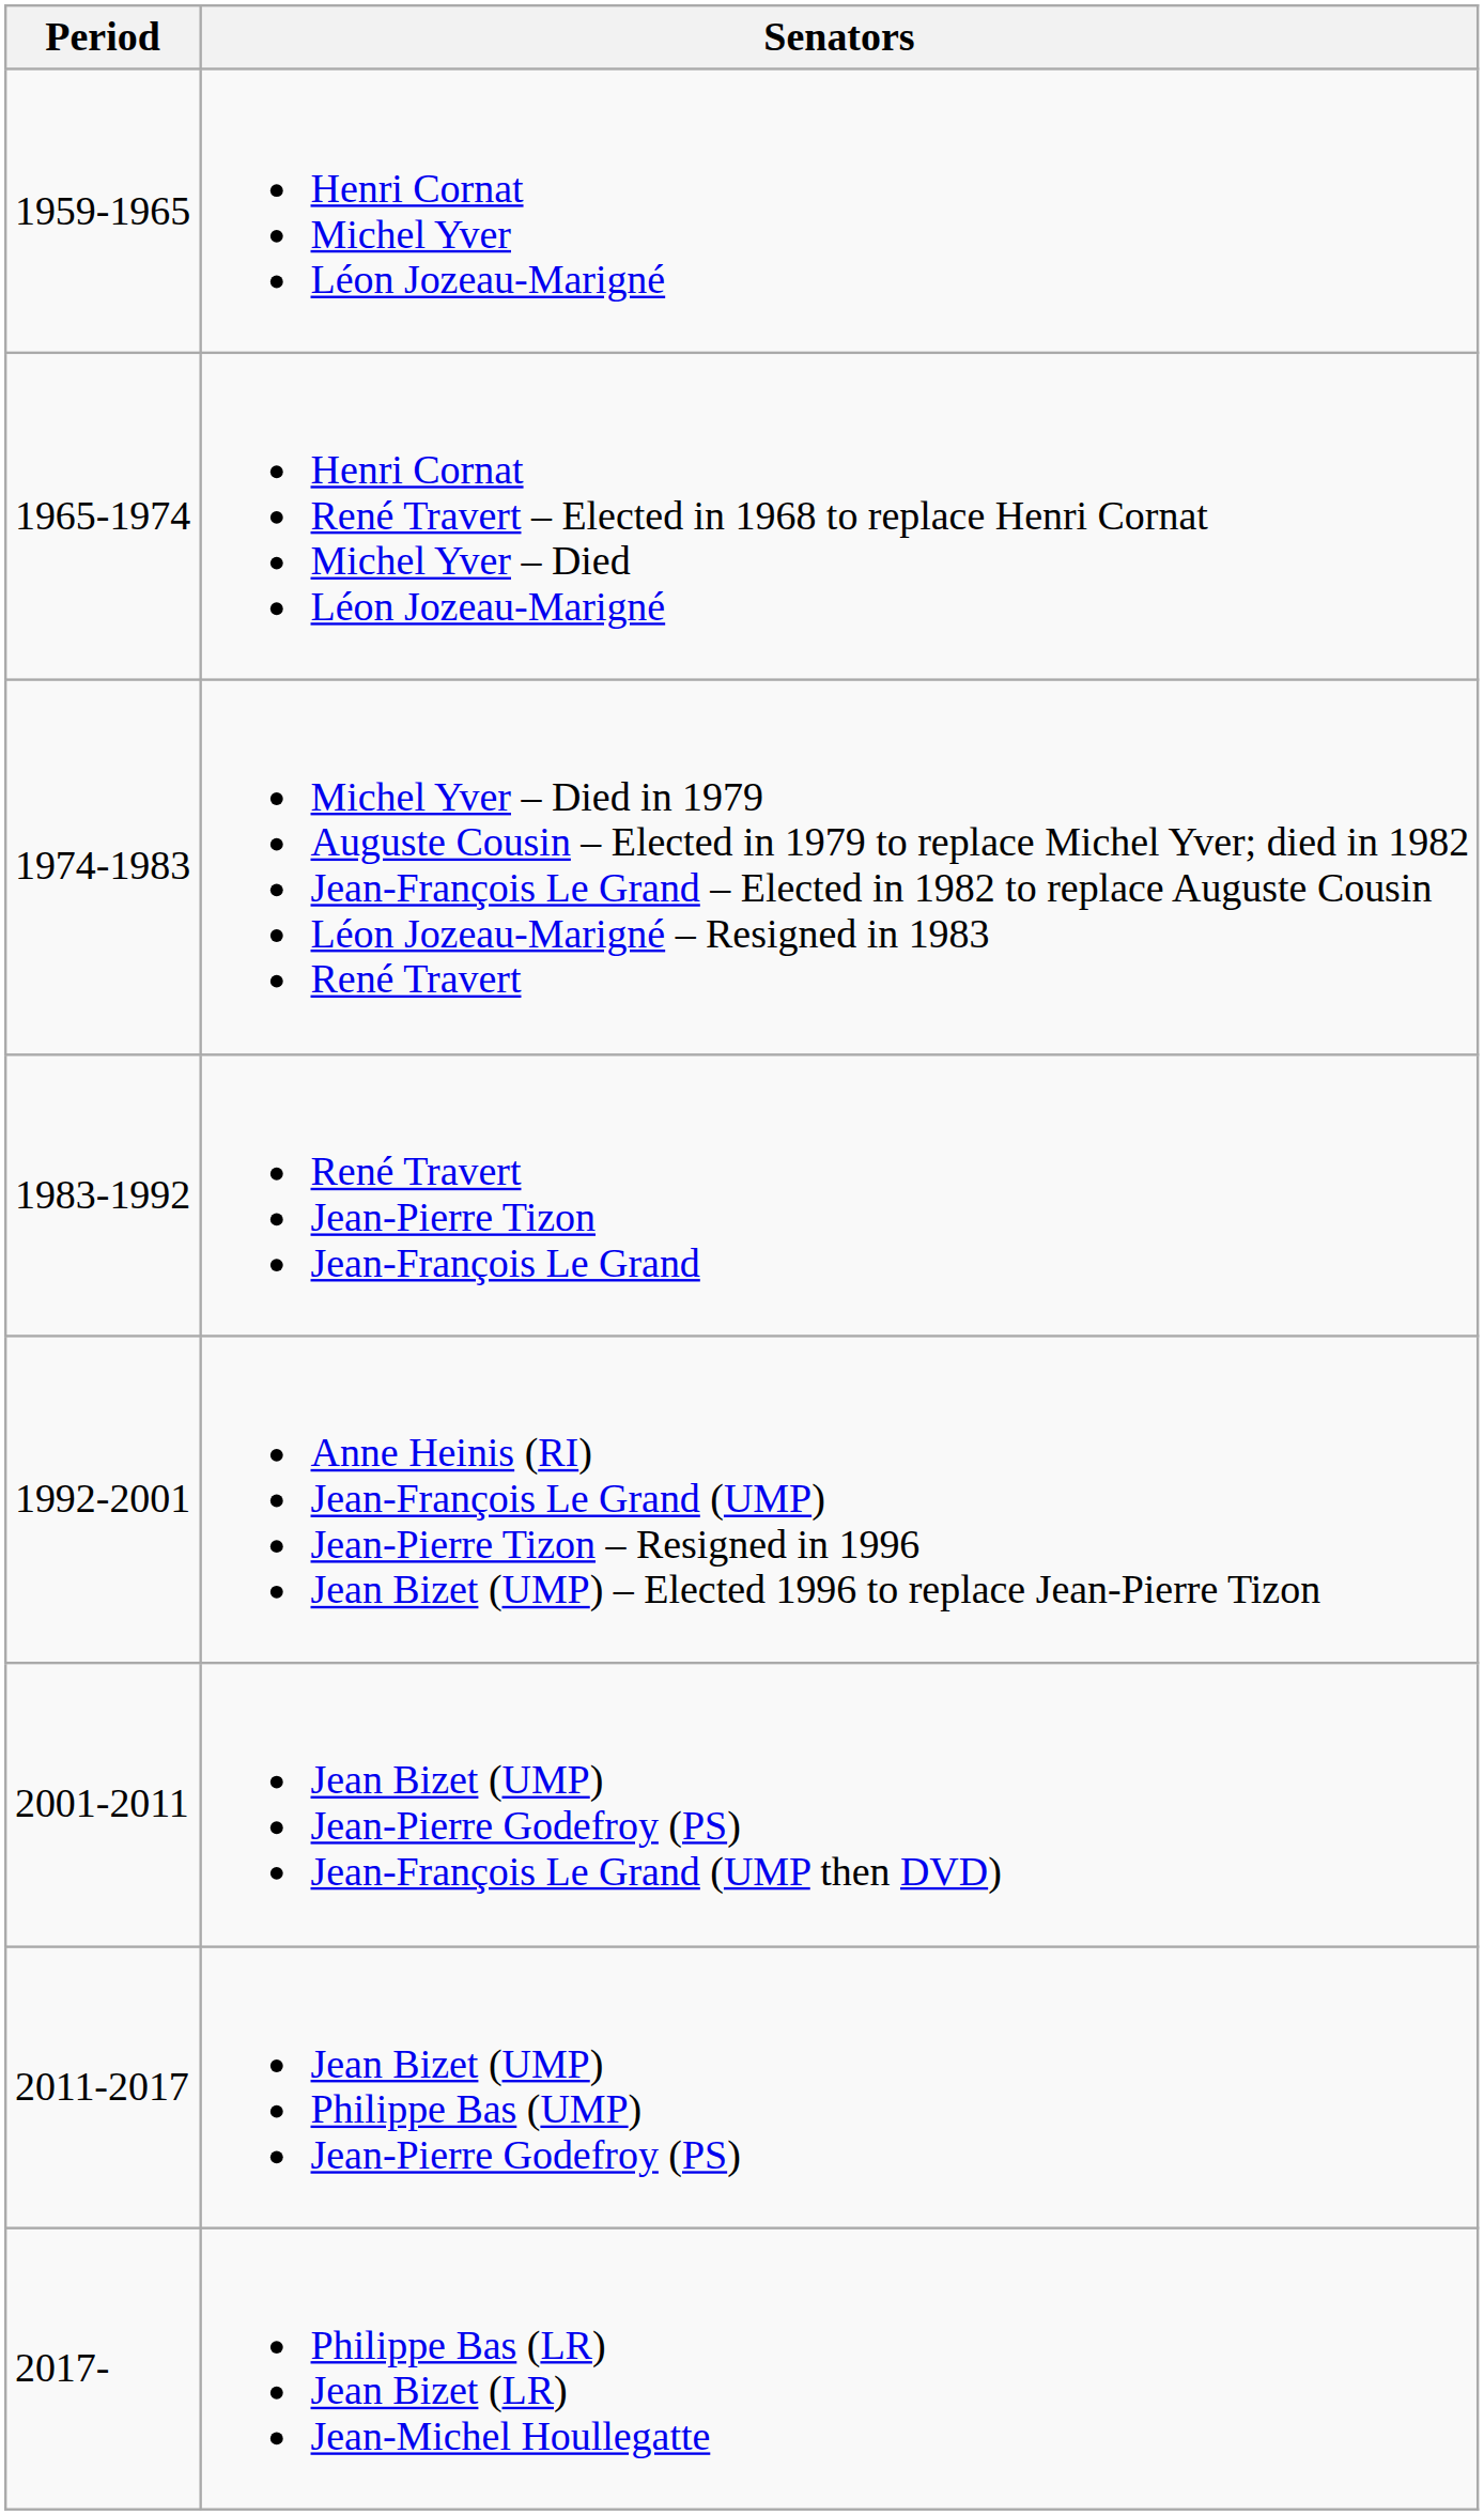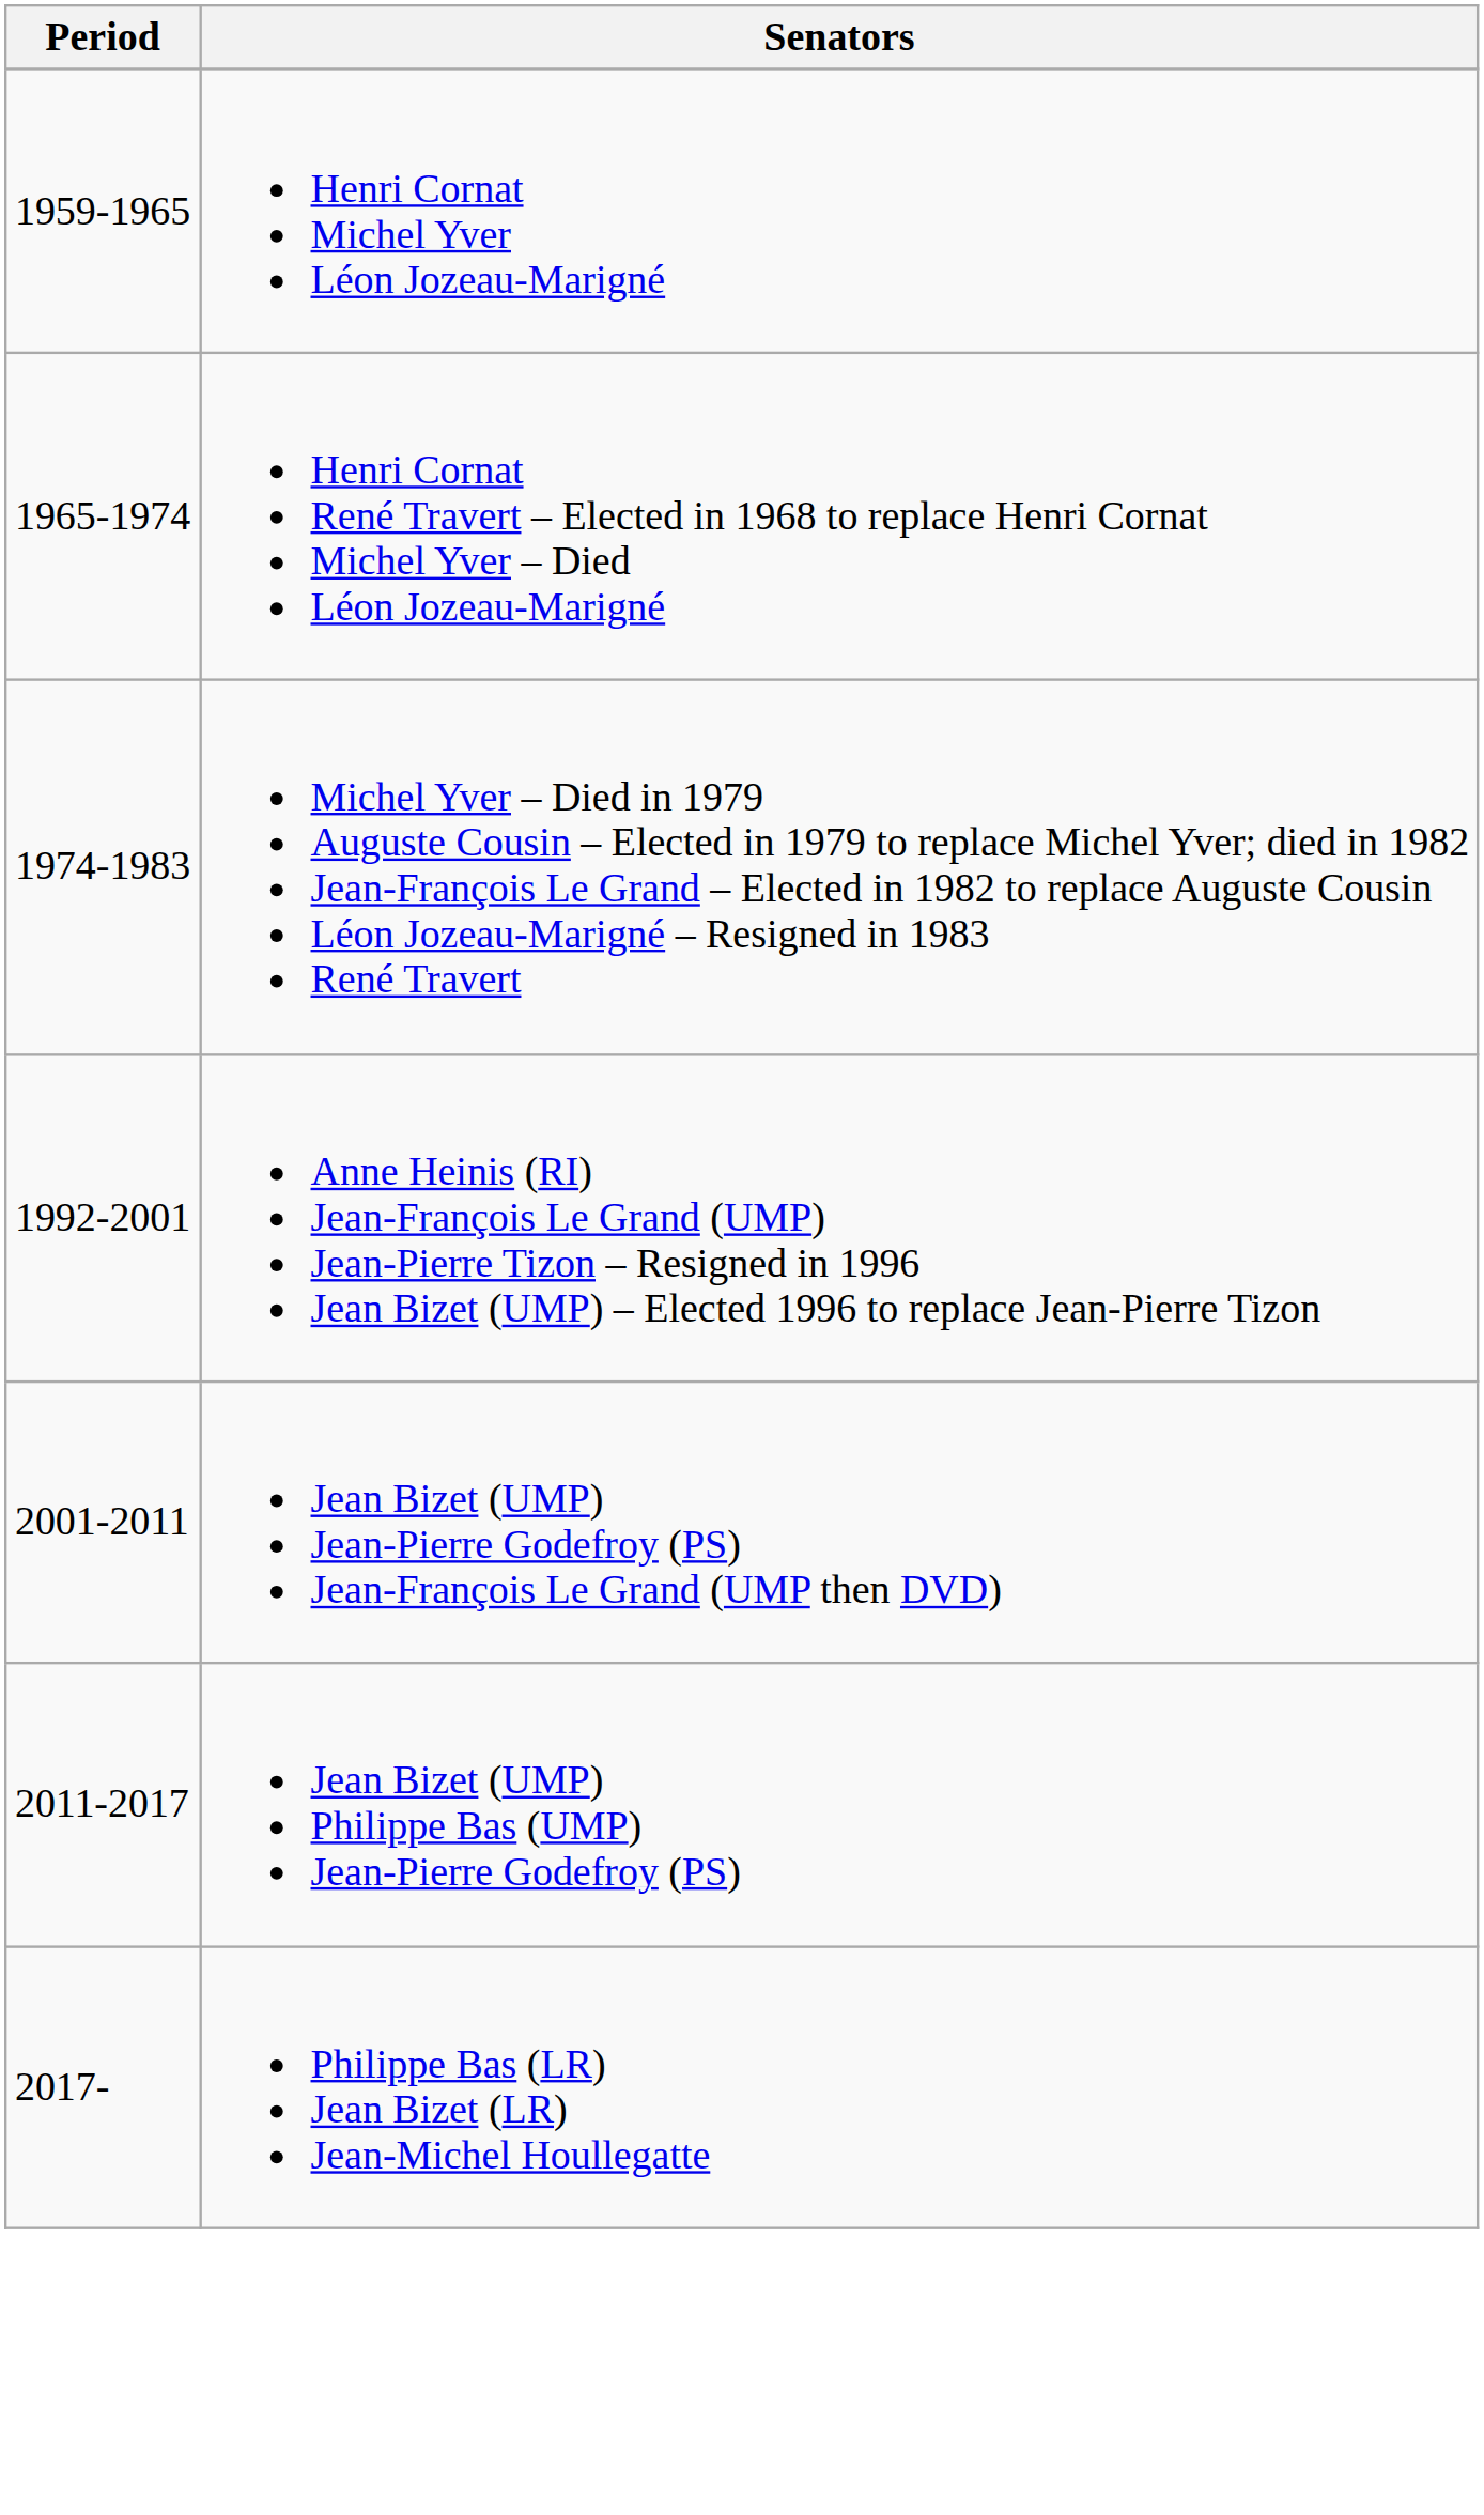- row: 1983-1992 | René Travert Jean-Pierre Tizon Jean-François Le Grand
